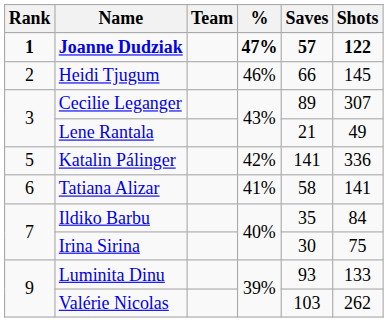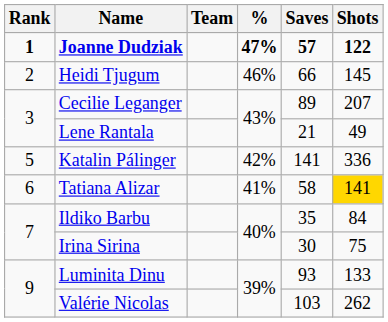Cecilie Leganger | Shots: 307 -> 207
Tatiana Alizar | Shots: no background -> gold background
